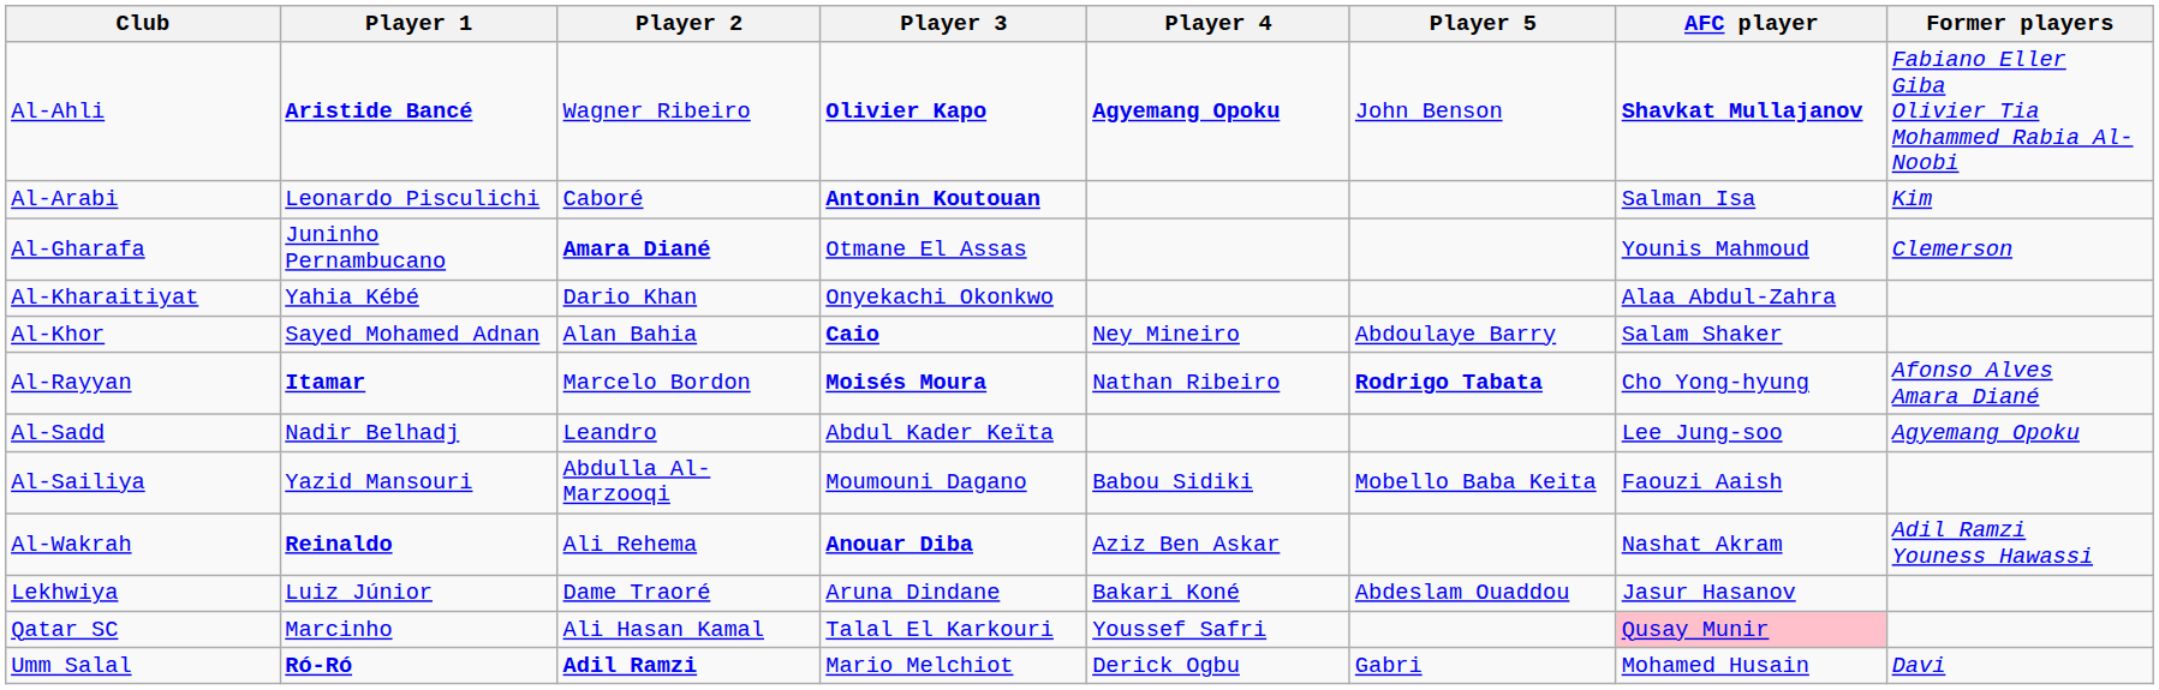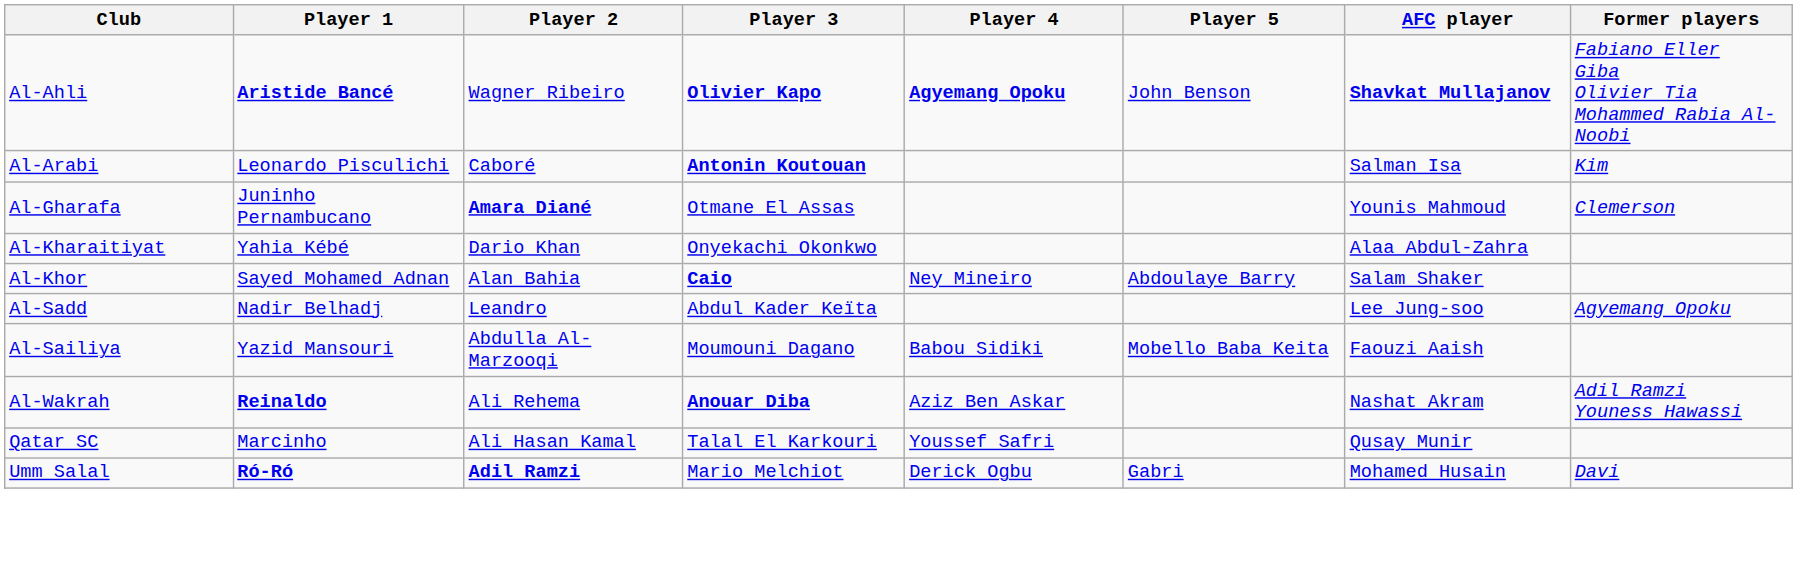- row: Al-Rayyan | Itamar | Marcelo Bordon | Moisés Moura | Nathan Ribeiro | Rodrigo Tabata | Cho Yong-hyung | Afonso Alves Amara Diané
- row: Lekhwiya | Luiz Júnior | Dame Traoré | Aruna Dindane | Bakari Koné | Abdeslam Ouaddou | Jasur Hasanov
Qatar SC | AFC player: pink background -> no background
